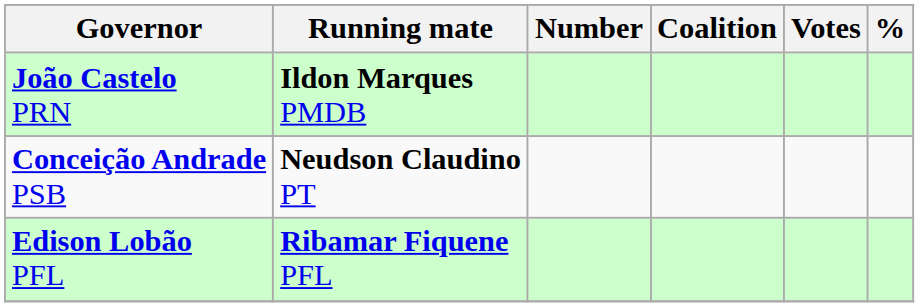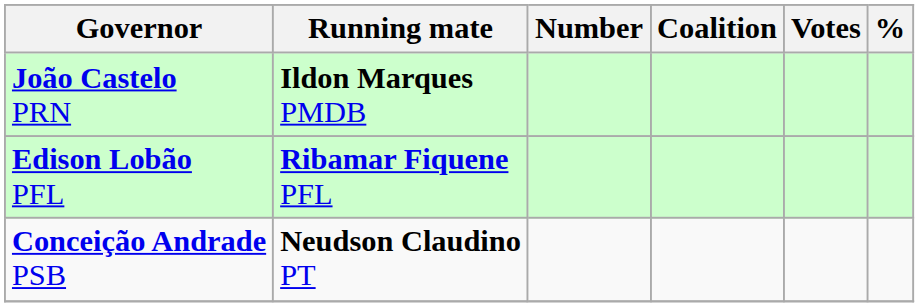rows swapped: Edison Lobão PFL <-> Conceição Andrade PSB
